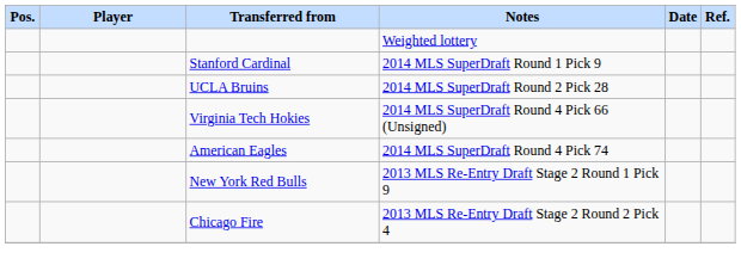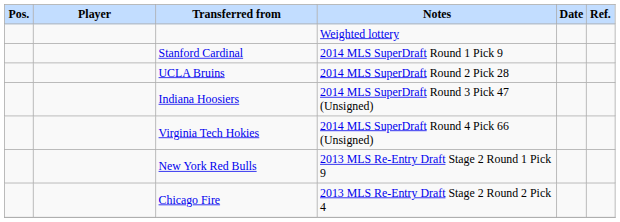+ row: Indiana Hoosiers | 2014 MLS SuperDraft Round 3 Pick 47 (Unsigned)
- row: American Eagles | 2014 MLS SuperDraft Round 4 Pick 74
